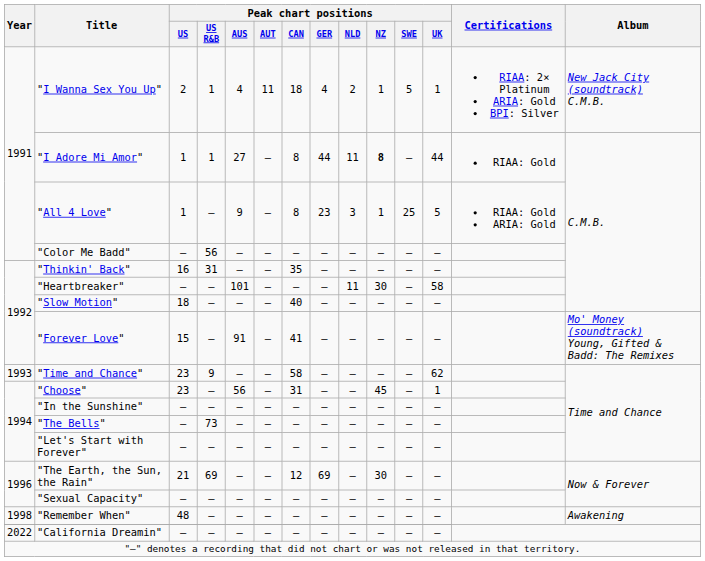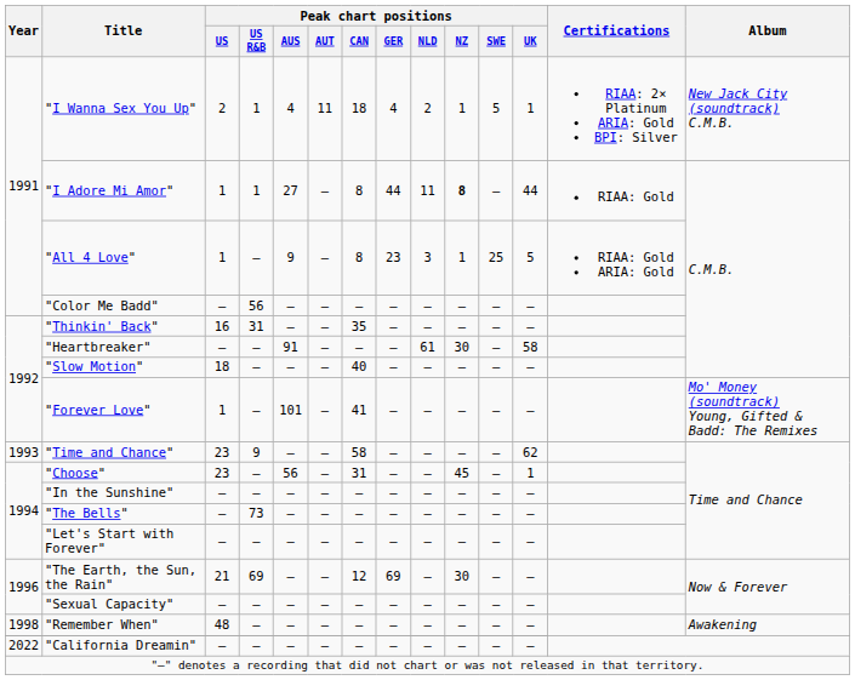"Heartbreaker" | Peak chart positions / AUS: 101 -> 91
"Heartbreaker" | Peak chart positions / NLD: 11 -> 61
"Forever Love" | Peak chart positions / US: 15 -> 1
"Forever Love" | Peak chart positions / AUS: 91 -> 101
